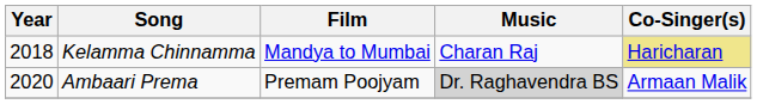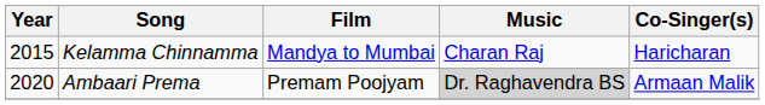Kelamma Chinnamma | Year: 2018 -> 2015
Kelamma Chinnamma | Co-Singer(s): khaki background -> no background
